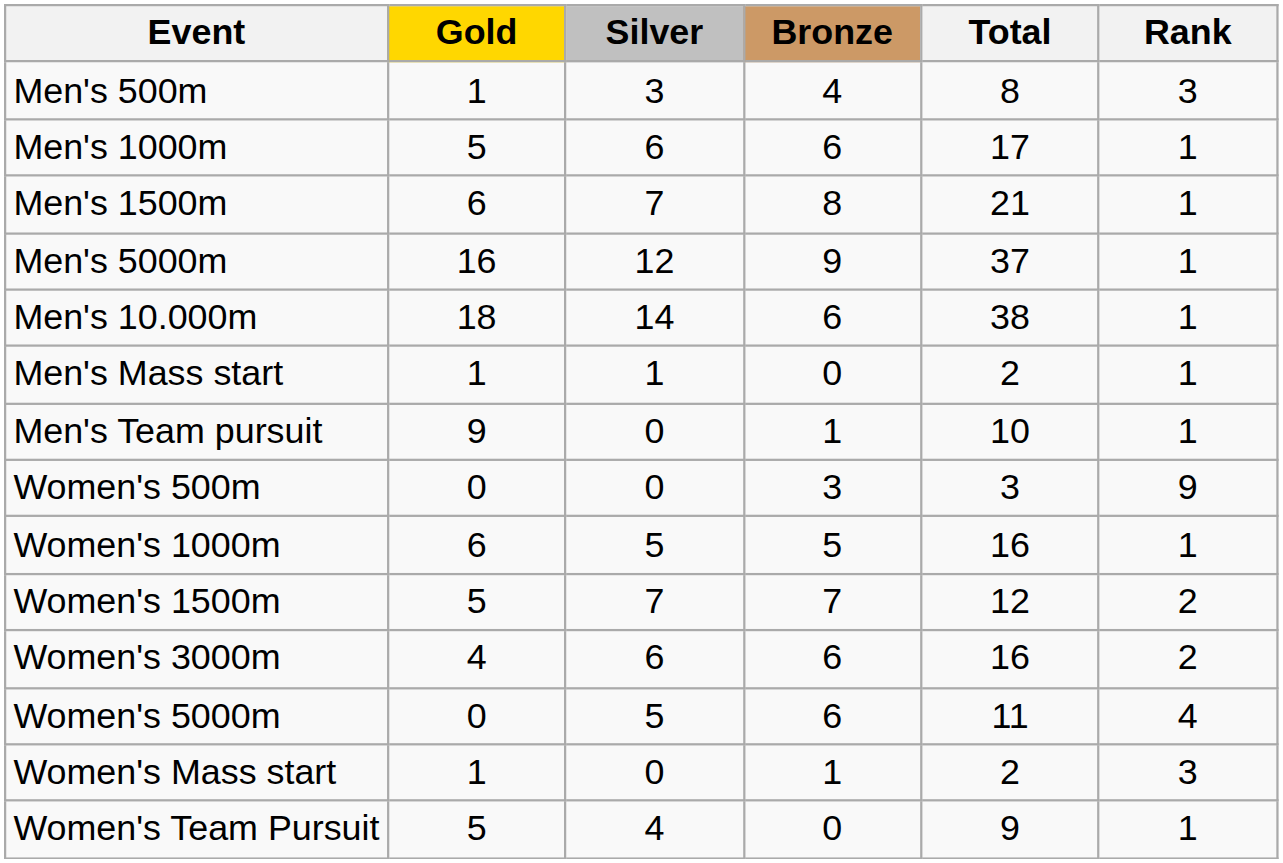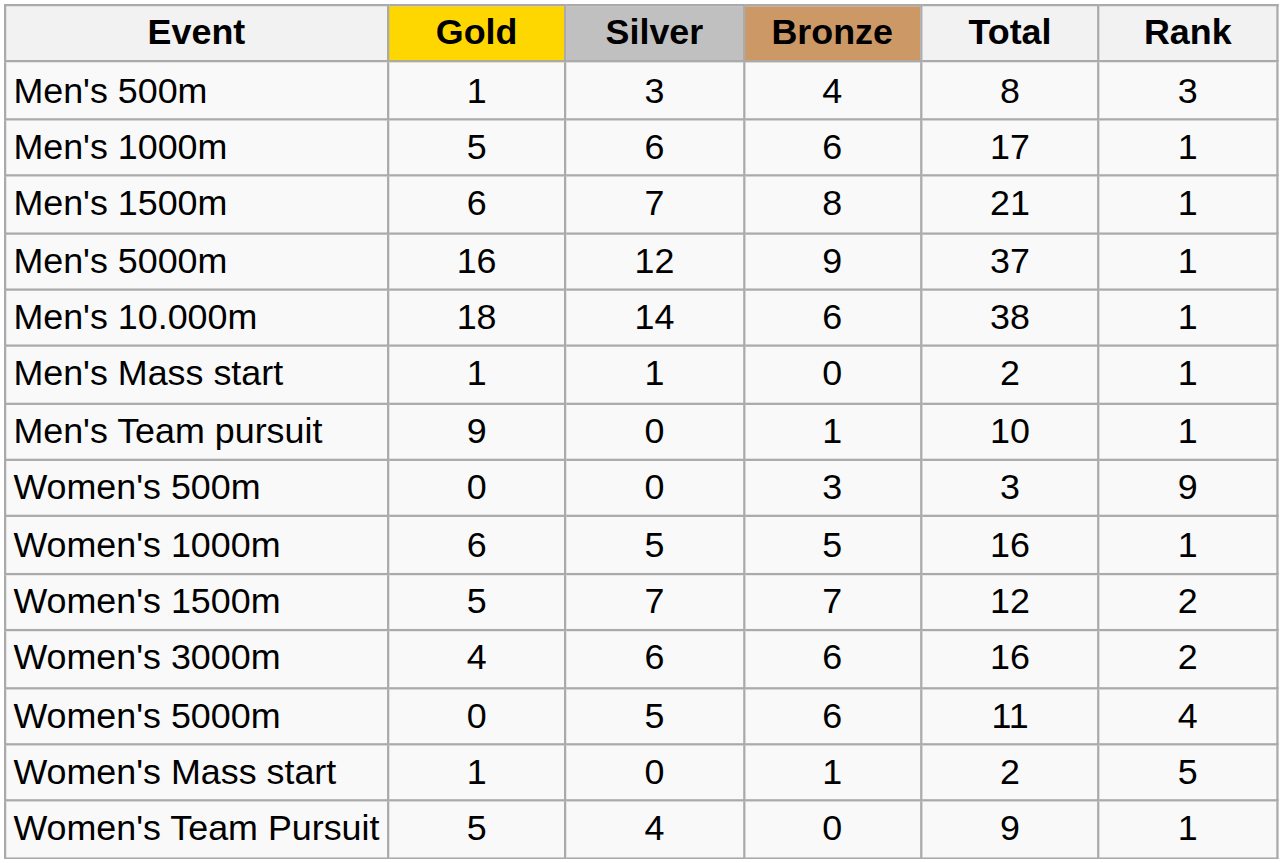Women's Mass start | Rank: 3 -> 5
